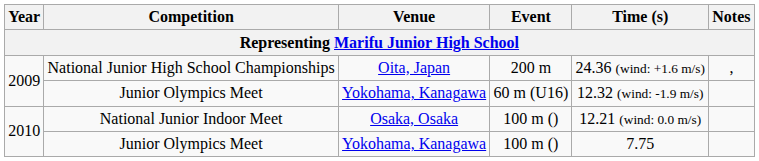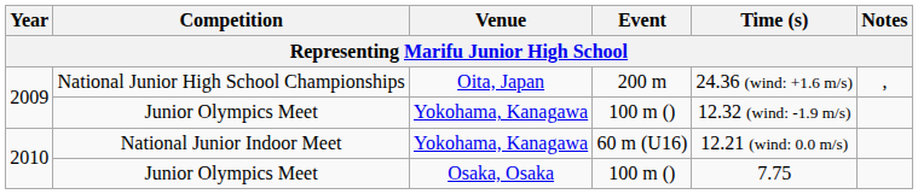2009 / Junior Olympics Meet | Event: 60 m (U16) -> 100 m ()
National Junior Indoor Meet | Venue: Osaka, Osaka -> Yokohama, Kanagawa
National Junior Indoor Meet | Event: 100 m () -> 60 m (U16)
2010 / Junior Olympics Meet | Venue: Yokohama, Kanagawa -> Osaka, Osaka
